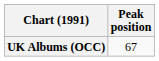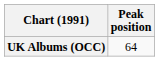UK Albums (OCC) | Peak position: 67 -> 64
